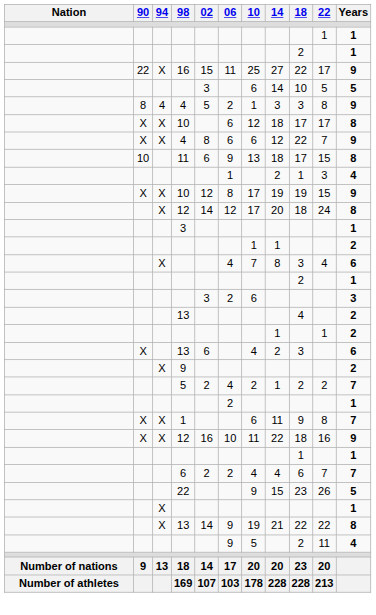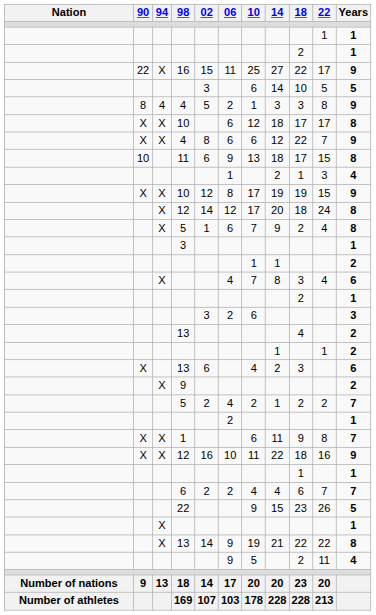+ row: X | 5 | 1 | 6 | 7 | 9 | 2 | 4 | 8
